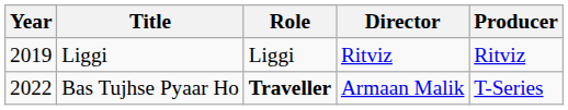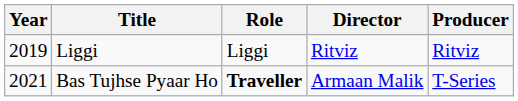Bas Tujhse Pyaar Ho | Year: 2022 -> 2021
